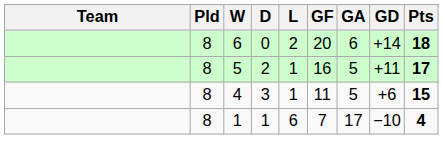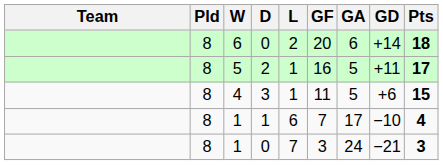+ row: 8 | 1 | 0 | 7 | 3 | 24 | −21 | 3
